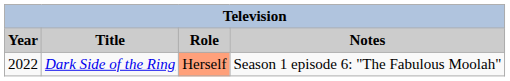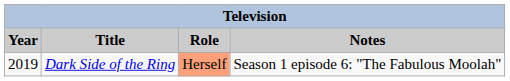Dark Side of the Ring | Year: 2022 -> 2019
